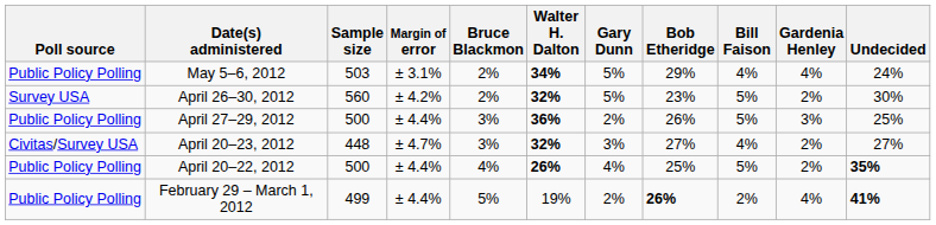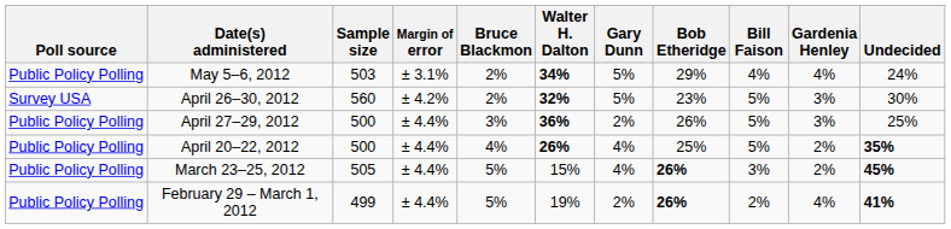April 26–30, 2012 | Gardenia Henley: 2% -> 3%
- row: Civitas/Survey USA | April 20–23, 2012 | 448 | ± 4.7% | 3% | 32% | 3% | 27% | 4% | 2% | 27%
+ row: Public Policy Polling | March 23–25, 2012 | 505 | ± 4.4% | 5% | 15% | 4% | 26% | 3% | 2% | 45%
